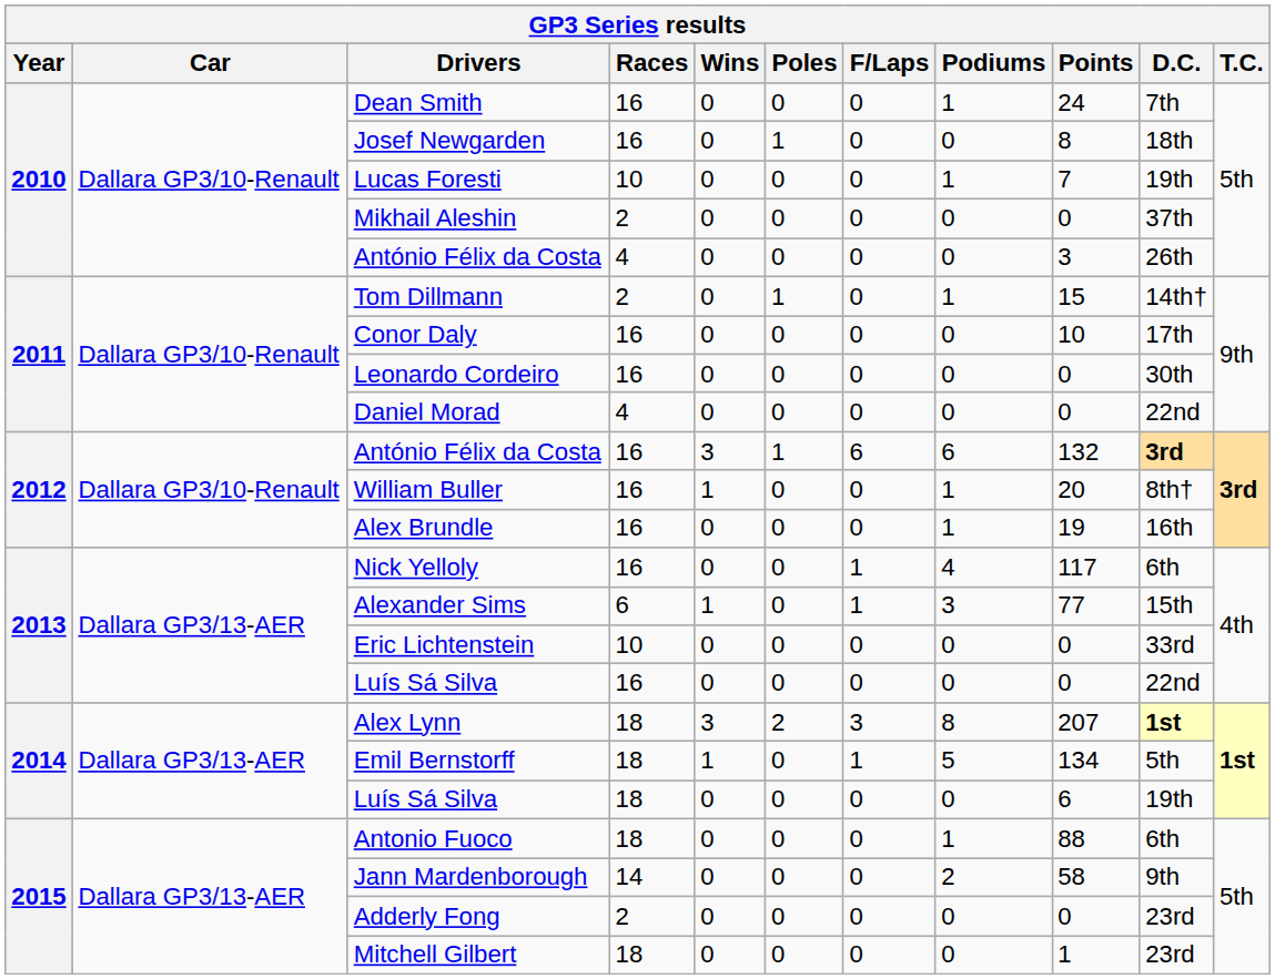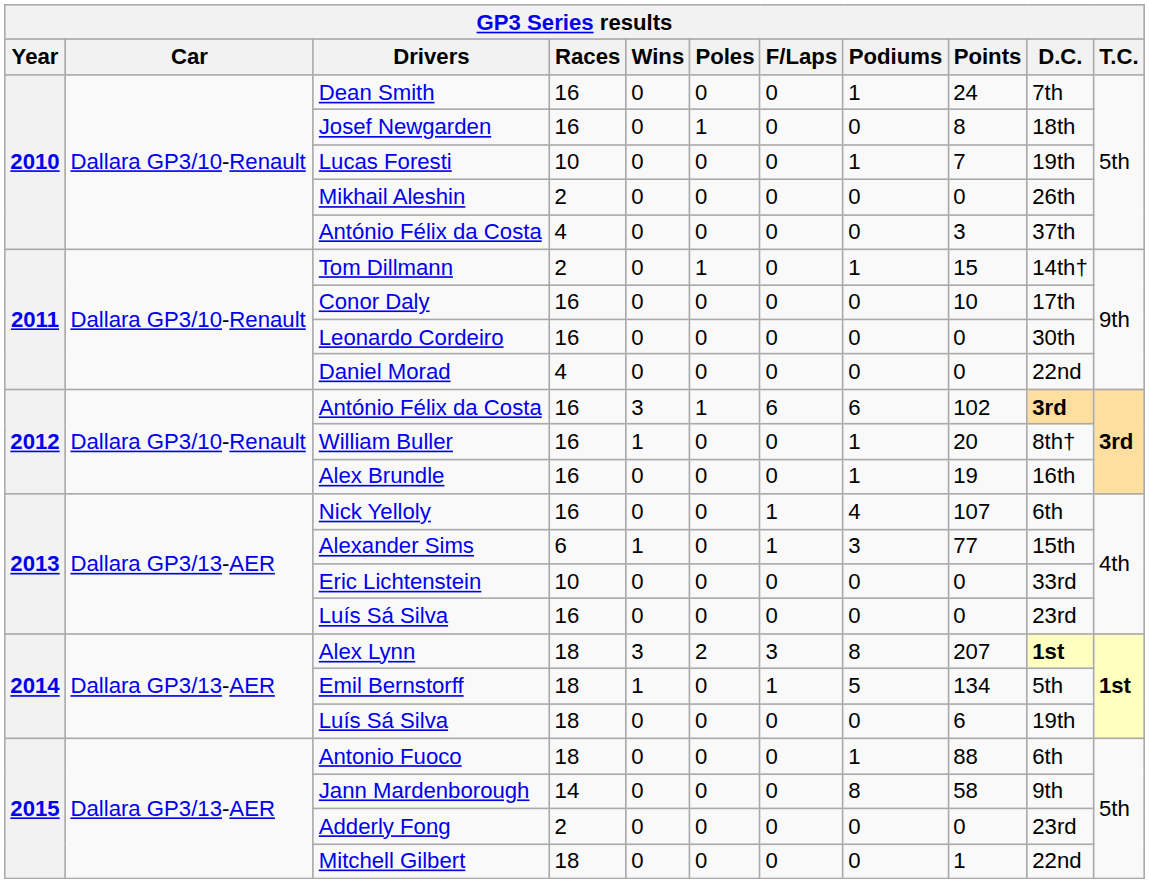Mikhail Aleshin | D.C.: 37th -> 26th
António Félix da Costa / 4 | D.C.: 26th -> 37th
António Félix da Costa / 16 | Points: 132 -> 102
Nick Yelloly | Points: 117 -> 107
Luís Sá Silva / 16 | D.C.: 22nd -> 23rd
Jann Mardenborough | Podiums: 2 -> 8
Mitchell Gilbert | D.C.: 23rd -> 22nd
